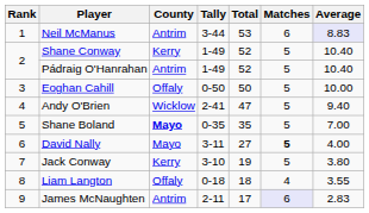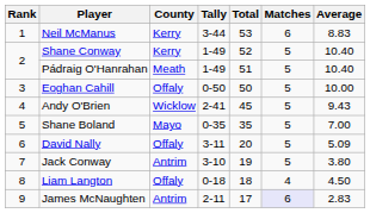Neil McManus | County: Antrim -> Kerry
Neil McManus | Average: lavender background -> no background
Pádraig O'Hanrahan | County: Antrim -> Meath
Pádraig O'Hanrahan | Total: 52 -> 51
Andy O'Brien | Total: 47 -> 45
Andy O'Brien | Average: 9.40 -> 9.43
Shane Boland | County: bold -> normal
David Nally | County: Mayo -> Offaly
David Nally | Total: 27 -> 20
David Nally | Matches: bold -> normal
David Nally | Average: 4.00 -> 5.09
Jack Conway | County: Kerry -> Antrim
Liam Langton | Average: 3.55 -> 4.50
